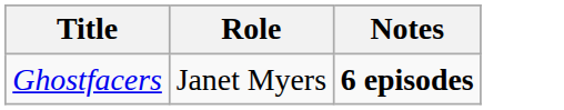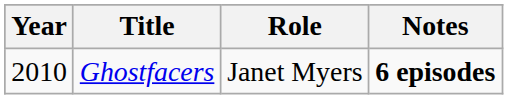+ column: Year | 2010
